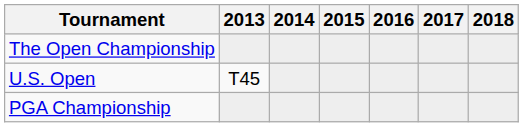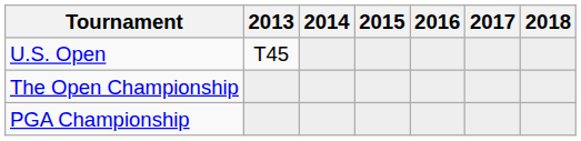rows swapped: U.S. Open <-> The Open Championship
